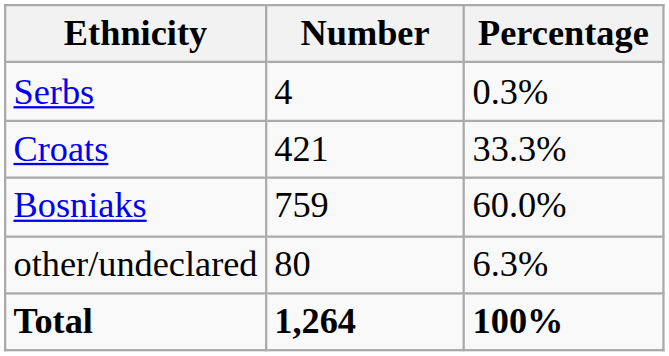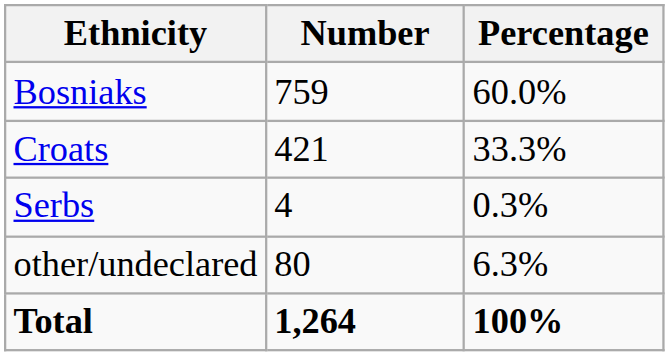rows swapped: Bosniaks <-> Serbs
